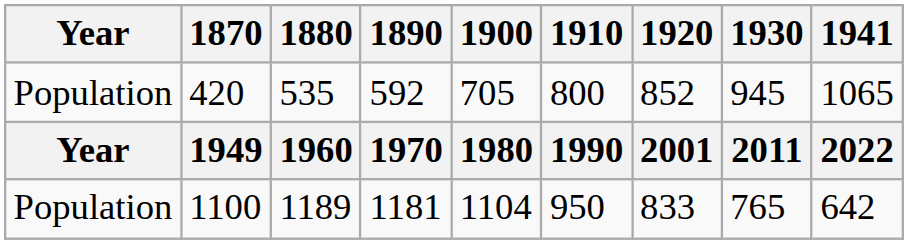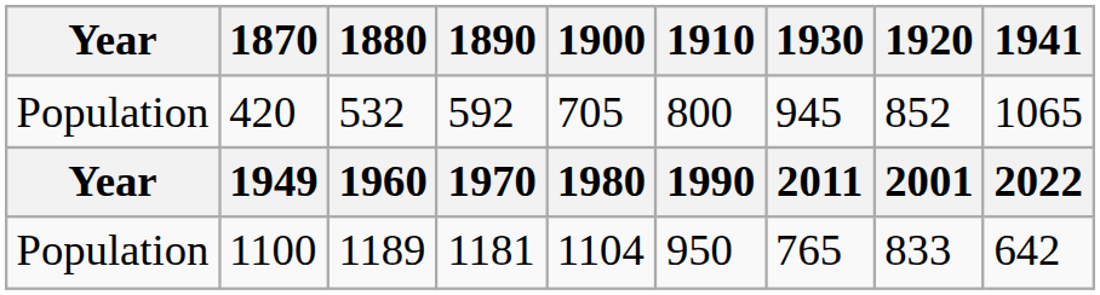columns swapped: 1920 <-> 1930
420 | 1880: 535 -> 532
